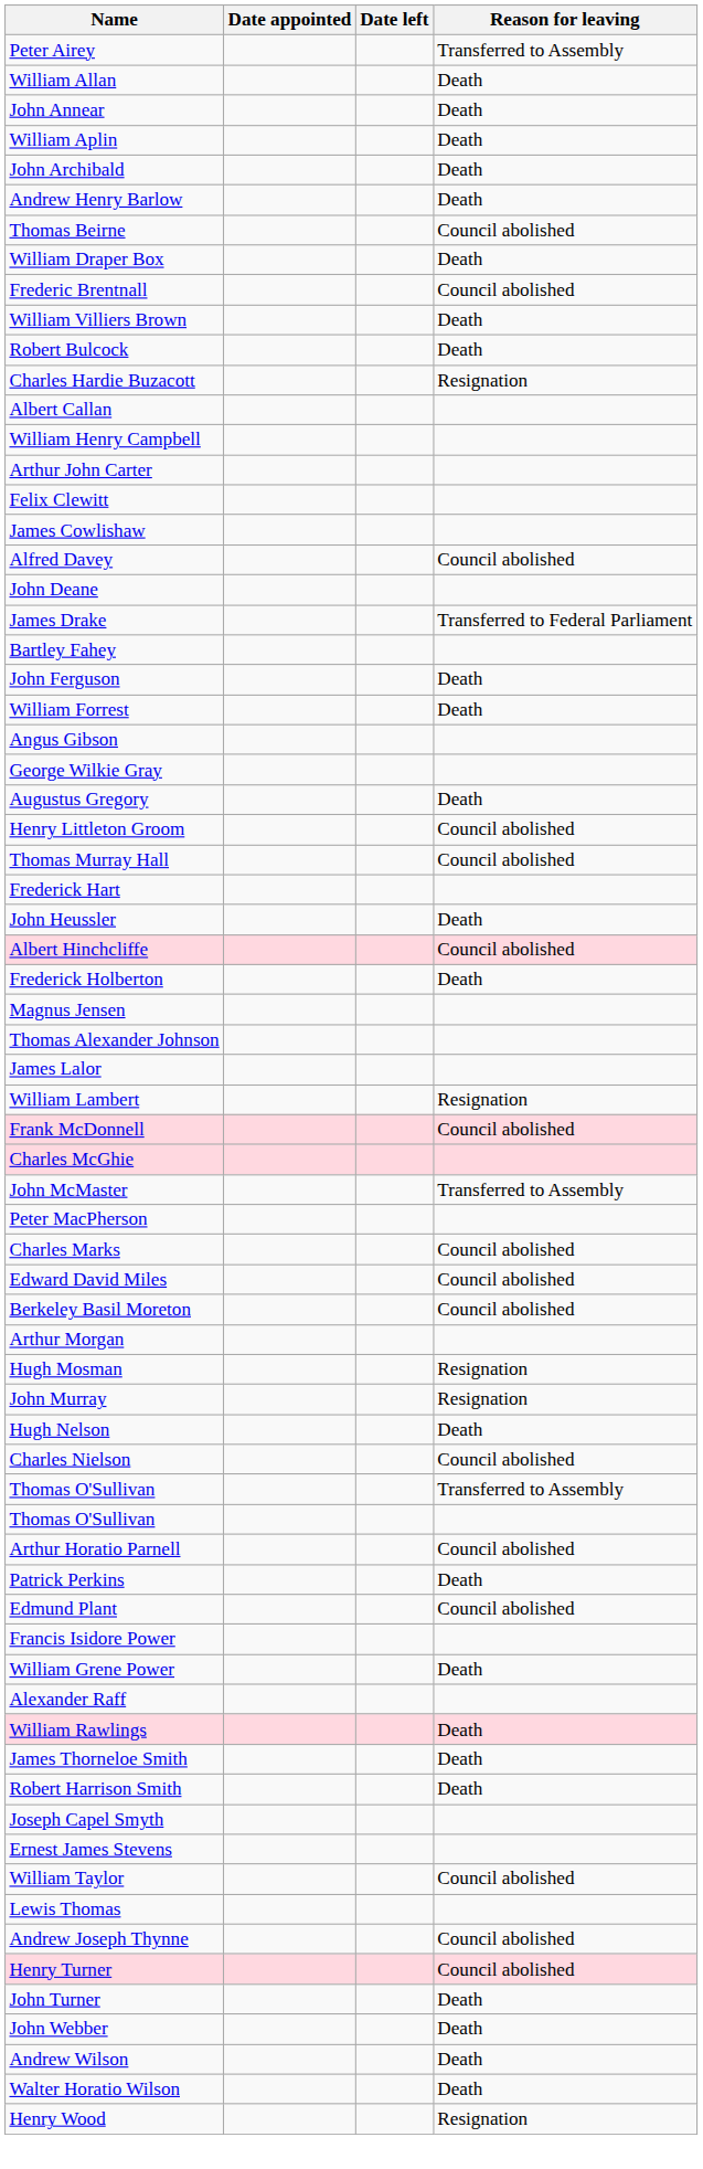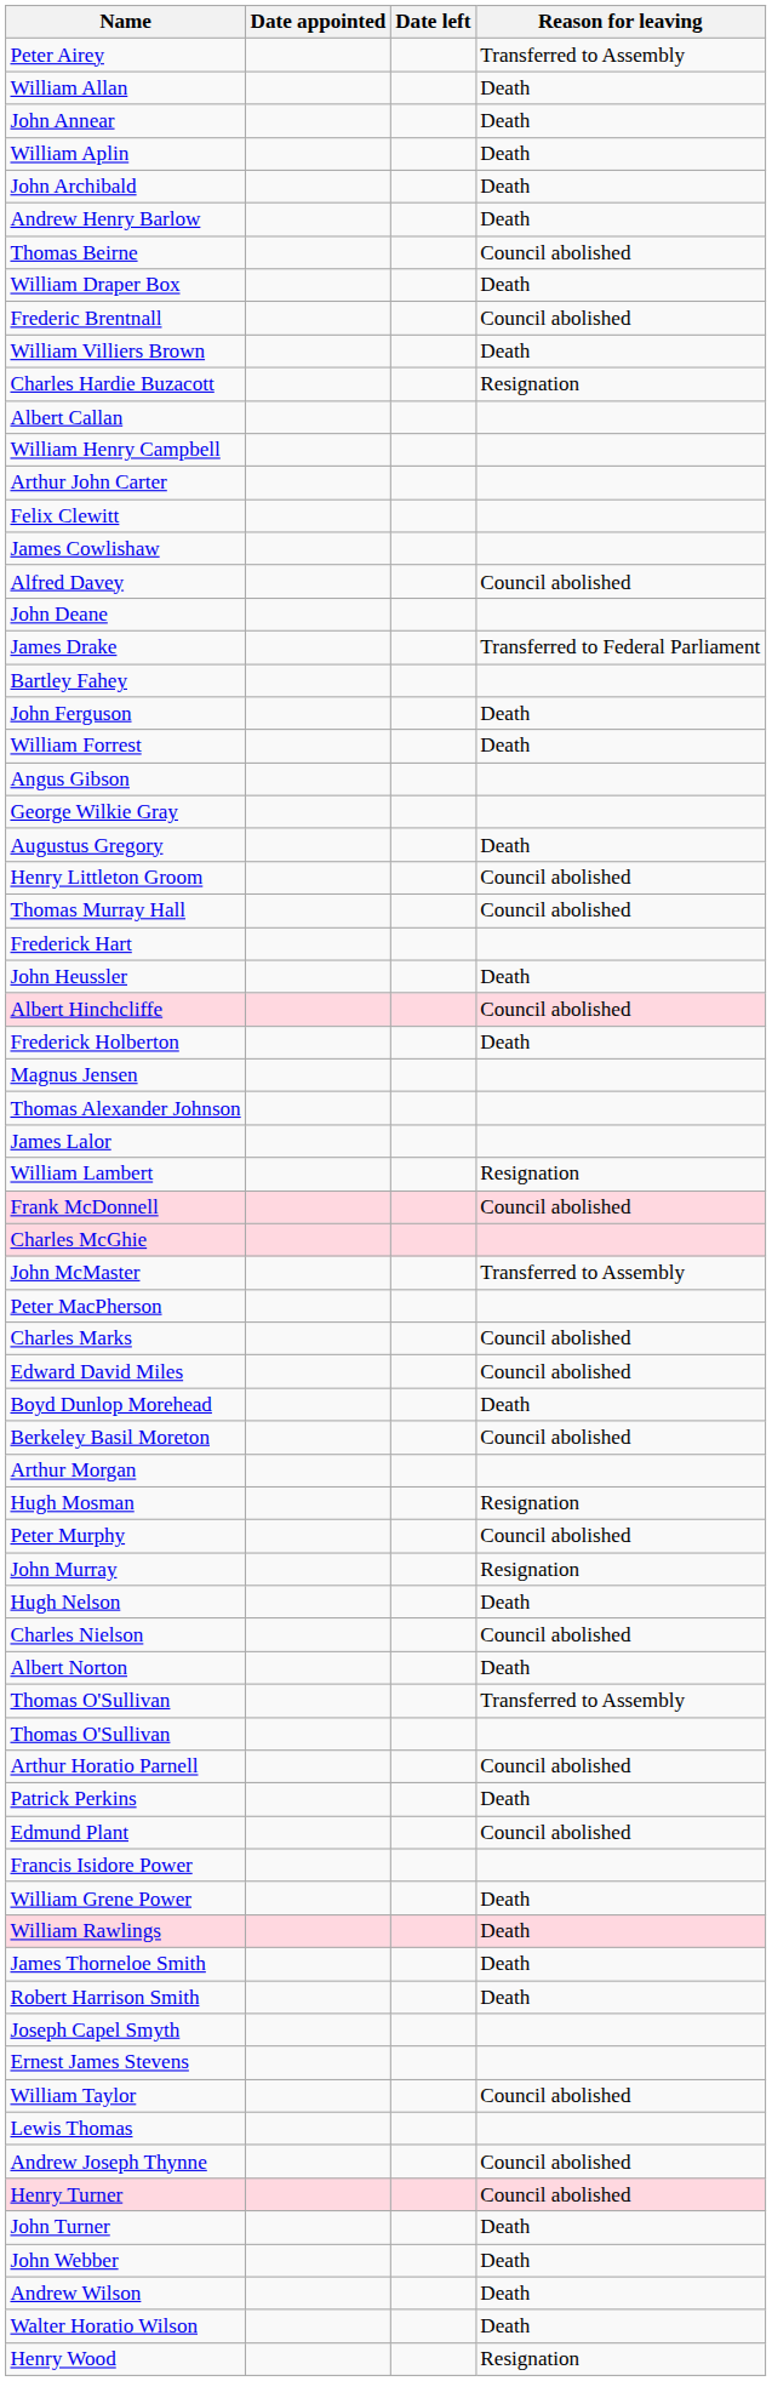- row: Robert Bulcock | Death
+ row: Boyd Dunlop Morehead | Death
+ row: Peter Murphy | Council abolished
+ row: Albert Norton | Death
- row: Alexander Raff
